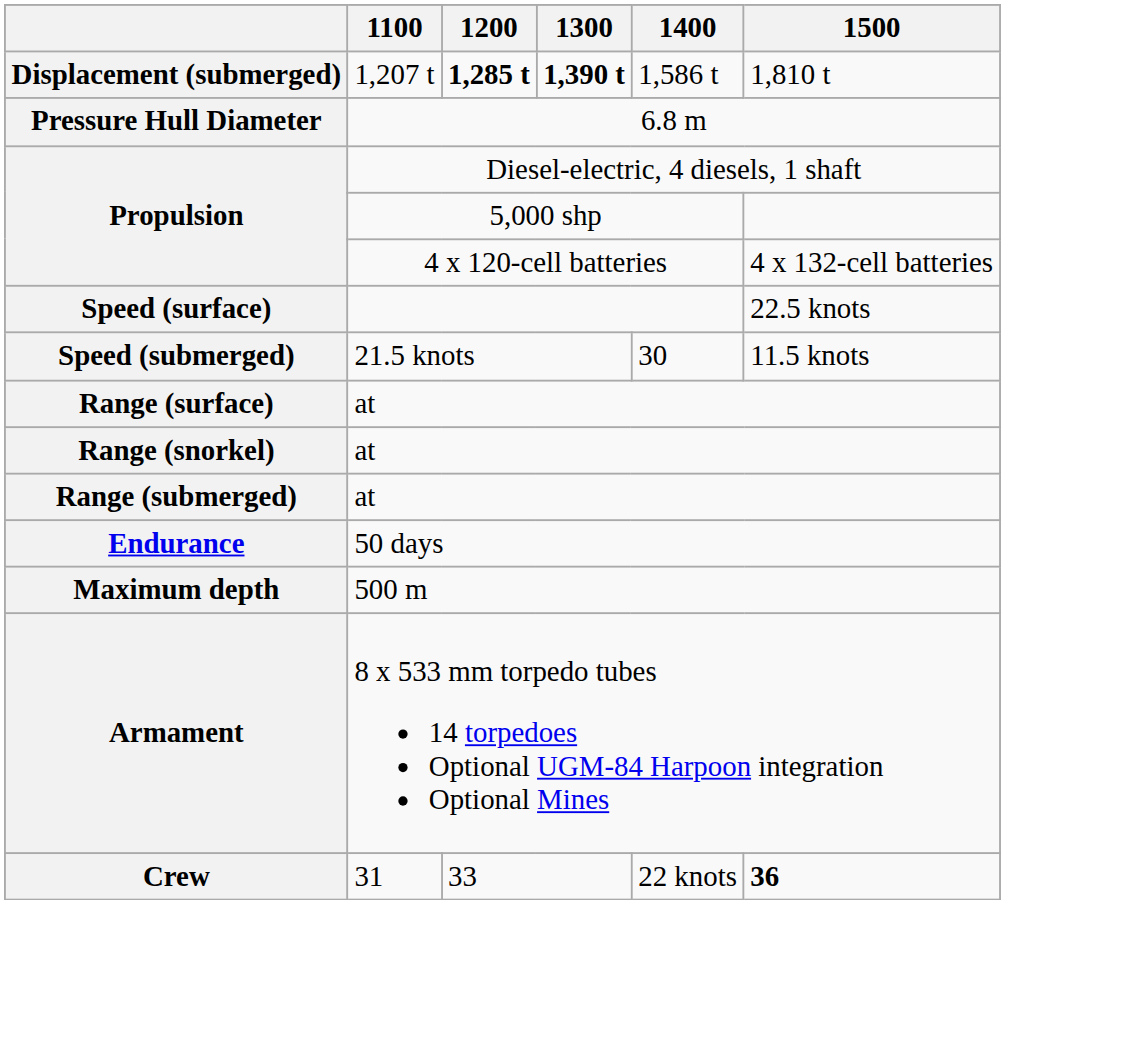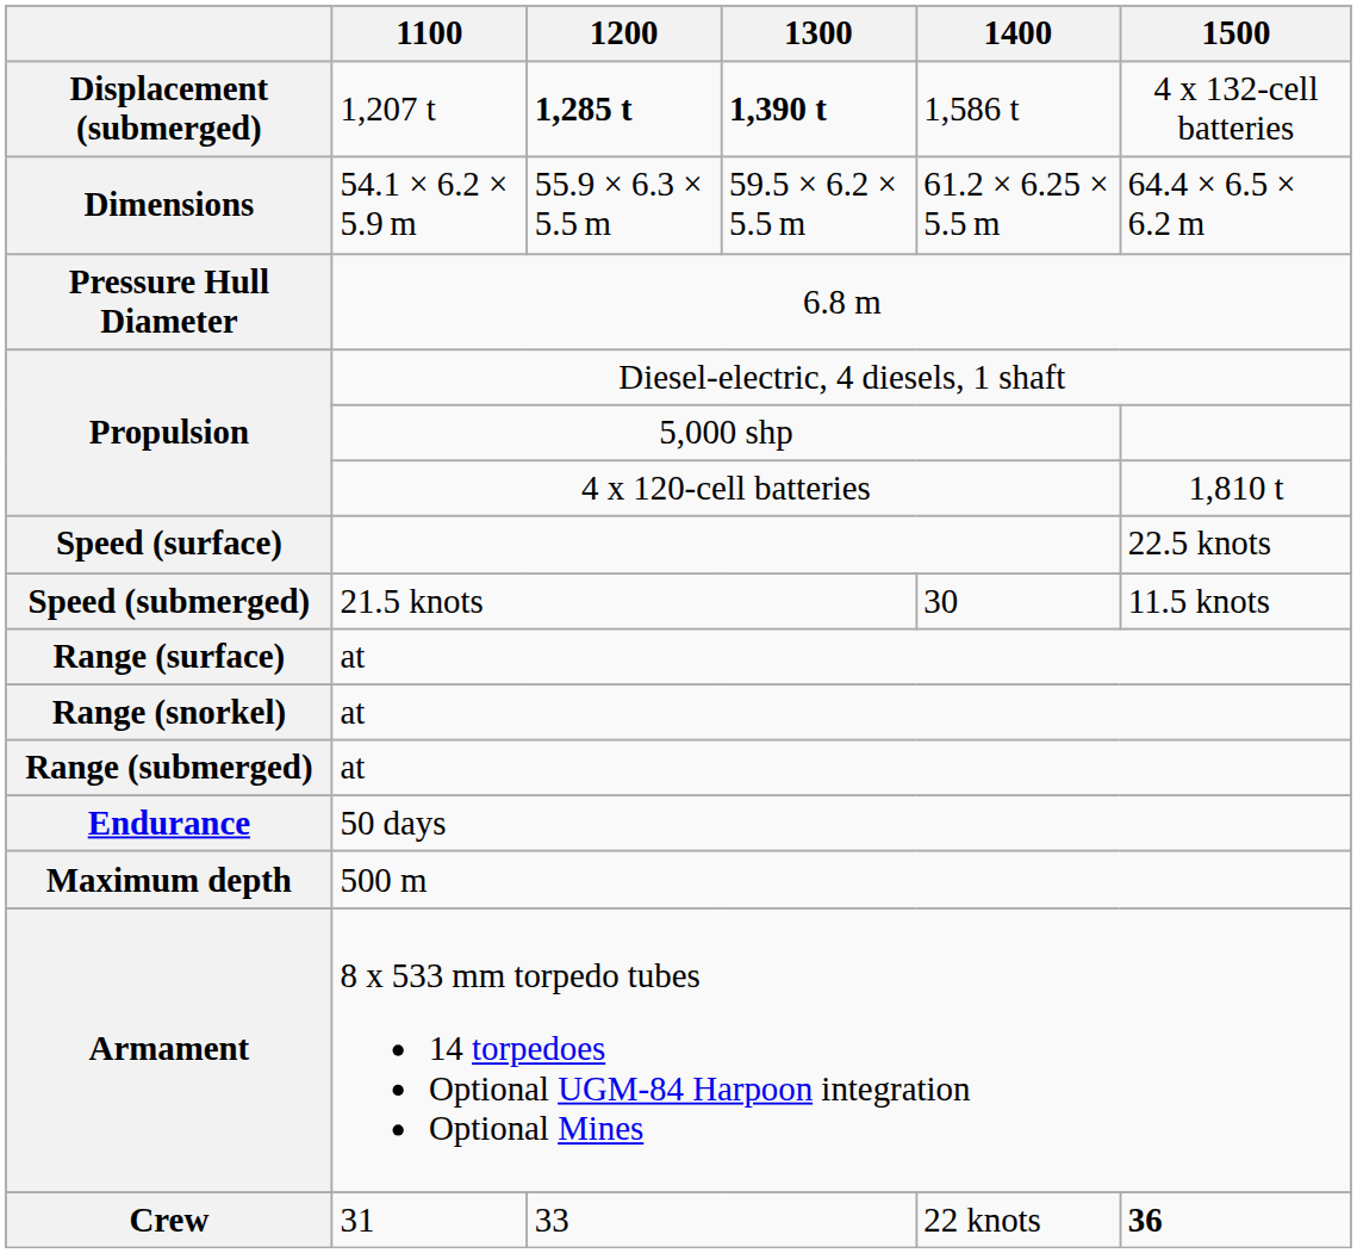Displacement (submerged) | 1500: 1,810 t -> 4 x 132-cell batteries
+ row: Dimensions | 54.1 × 6.2 × 5.9 m | 55.9 × 6.3 × 5.5 m | 59.5 × 6.2 × 5.5 m | 61.2 × 6.25 × 5.5 m | 64.4 × 6.5 × 6.2 m
Propulsion / 4 x 120-cell batteries | 1500: 4 x 132-cell batteries -> 1,810 t
